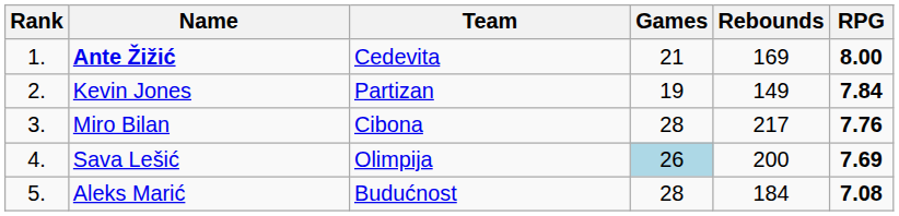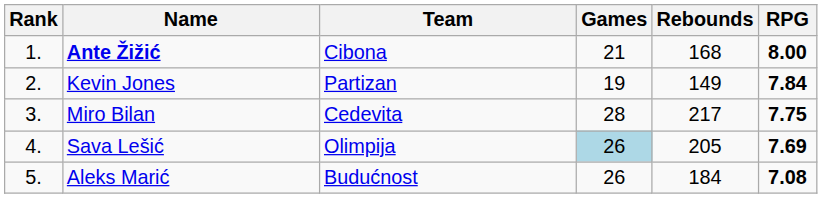Ante Žižić | Team: Cedevita -> Cibona
Ante Žižić | Rebounds: 169 -> 168
Miro Bilan | Team: Cibona -> Cedevita
Miro Bilan | RPG: 7.76 -> 7.75
Sava Lešić | Rebounds: 200 -> 205
Aleks Marić | Games: 28 -> 26
